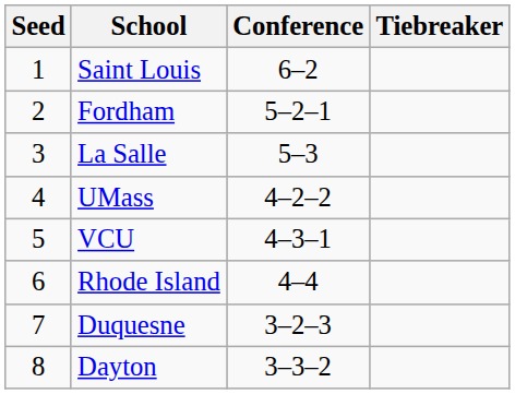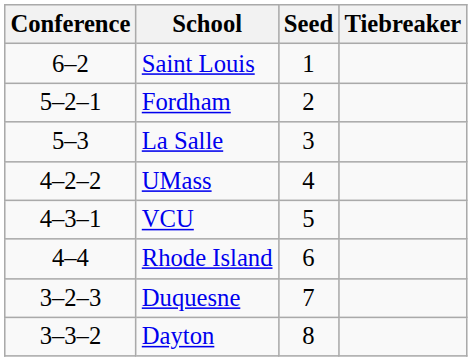columns swapped: Seed <-> Conference
